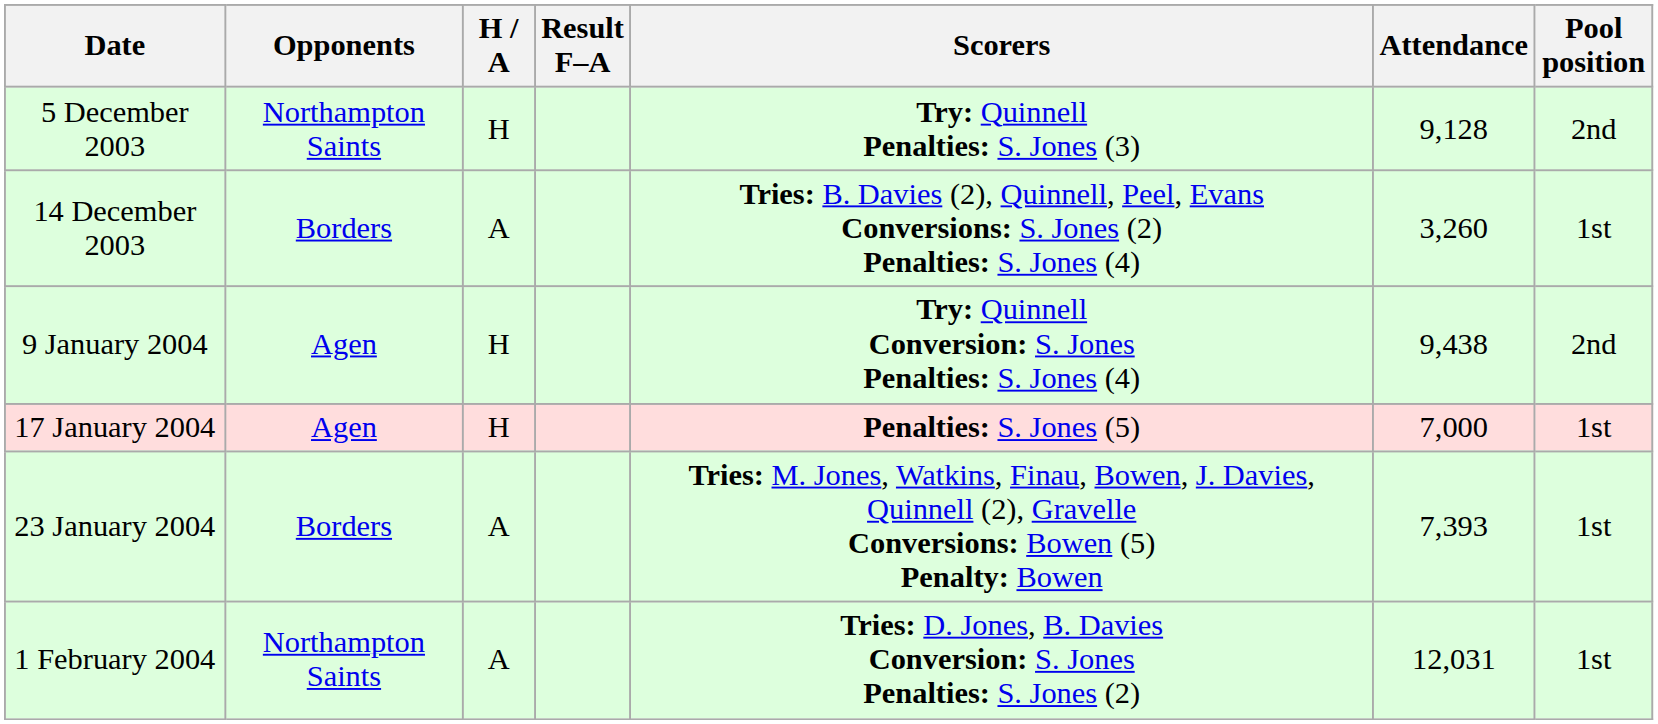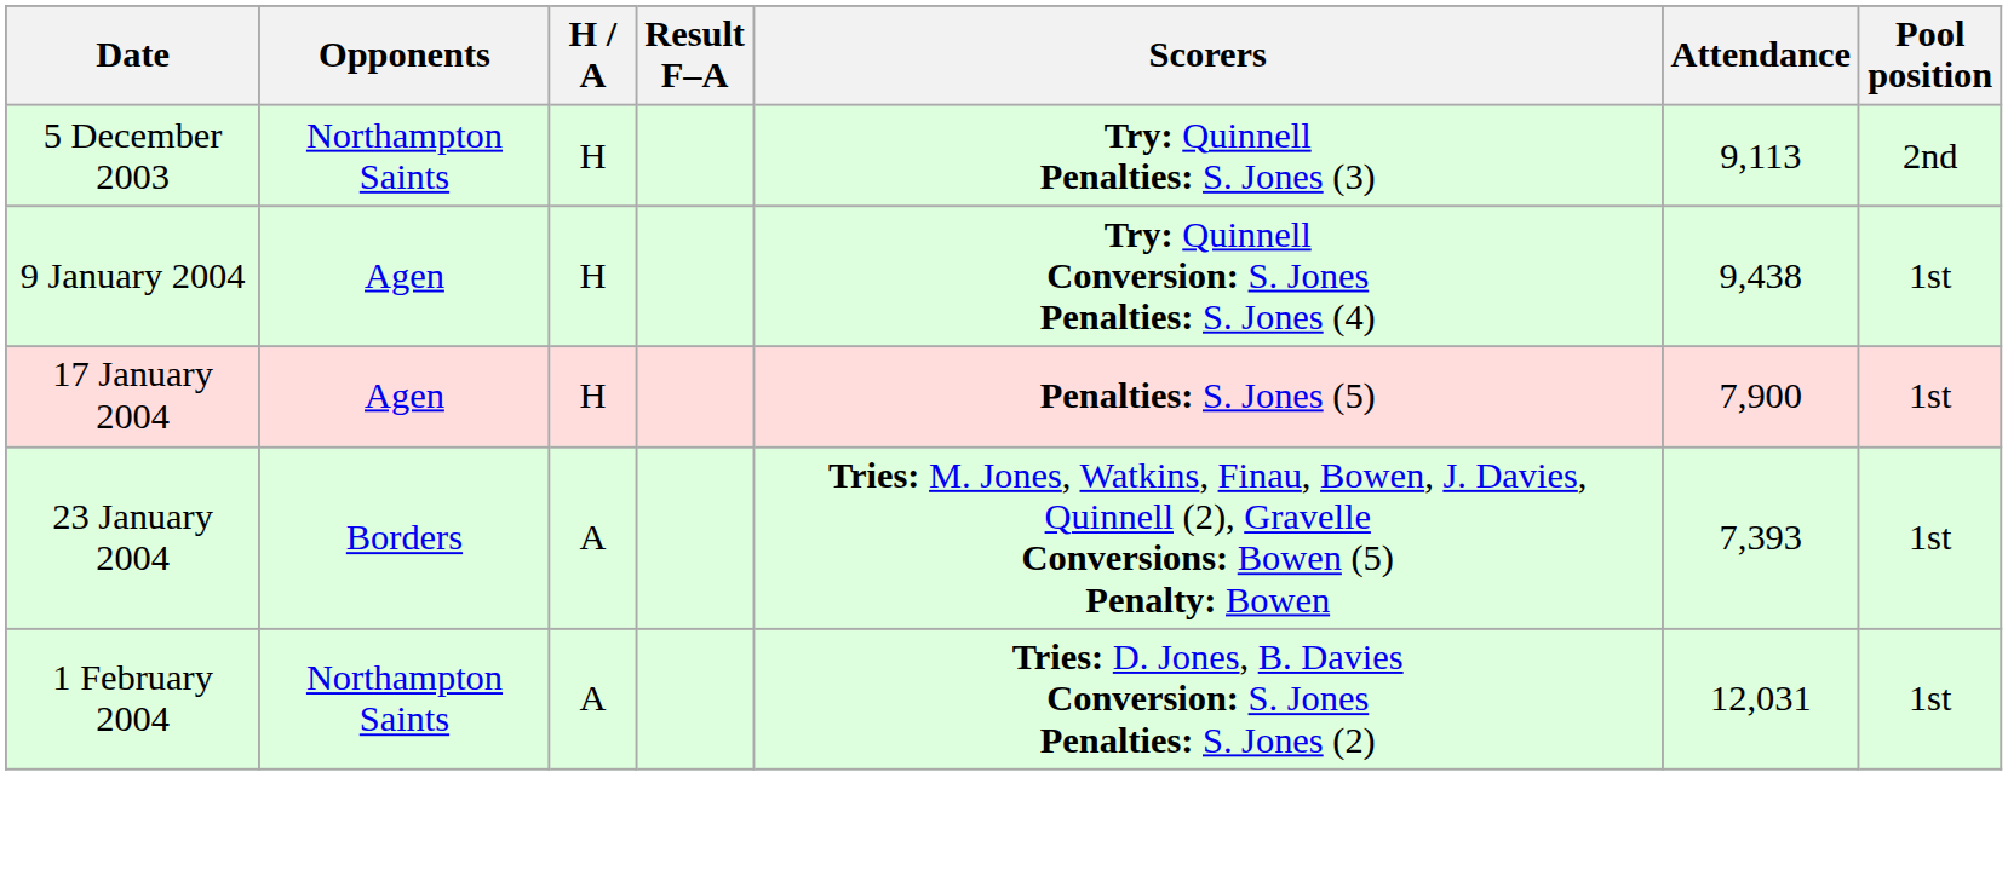5 December 2003 | Attendance: 9,128 -> 9,113
- row: 14 December 2003 | Borders | A | Tries: B. Davies (2), Quinnell, Peel, Evans Conversions: S. Jones (2) Penalties: S. Jones (4) | 3,260 | 1st
9 January 2004 | Pool position: 2nd -> 1st
17 January 2004 | Attendance: 7,000 -> 7,900
